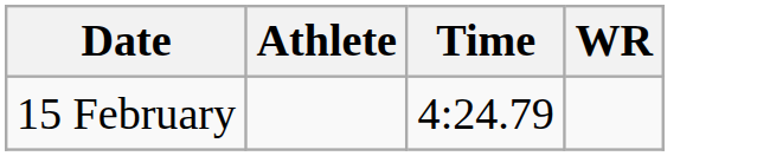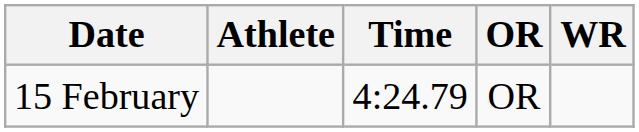+ column: OR | OR
